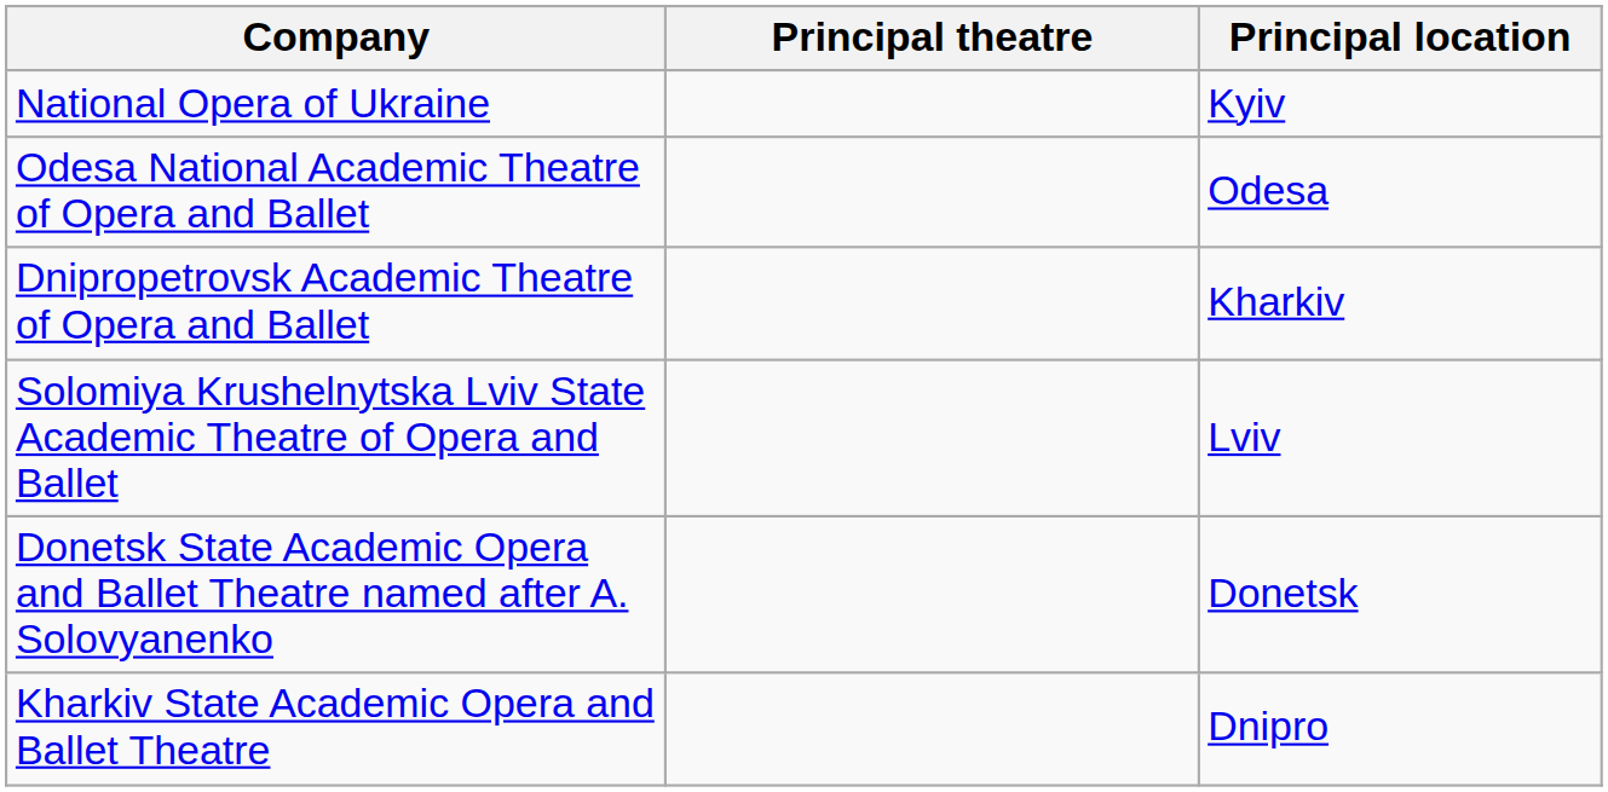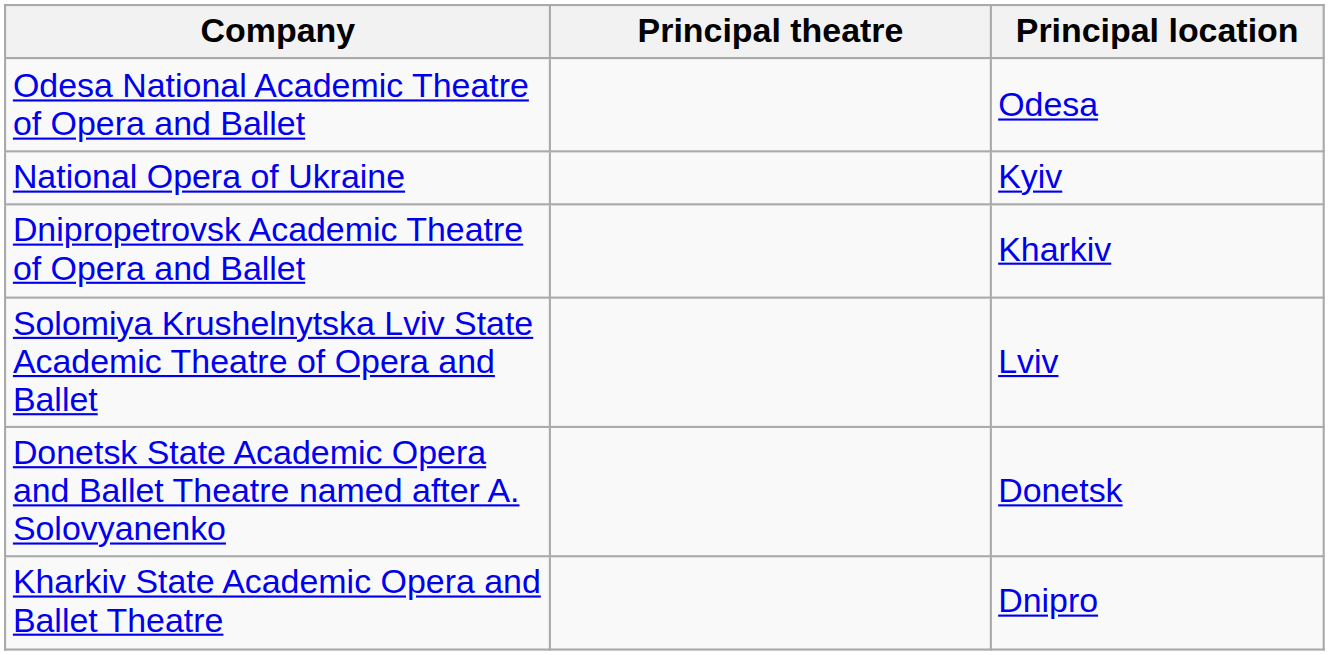rows swapped: National Opera of Ukraine <-> Odesa National Academic Theatre of Opera and Ballet
